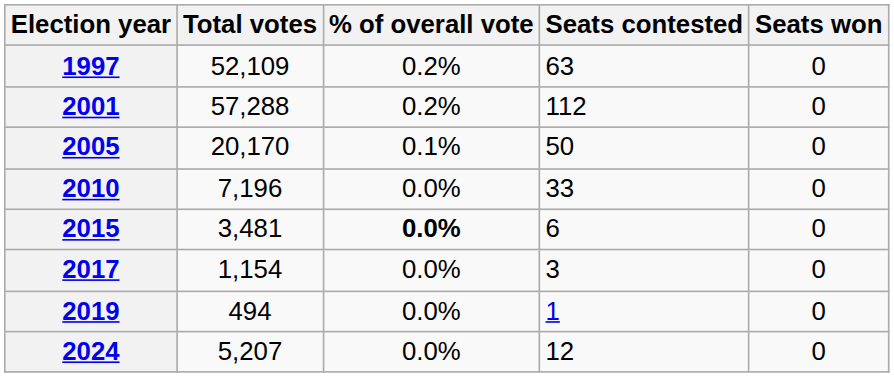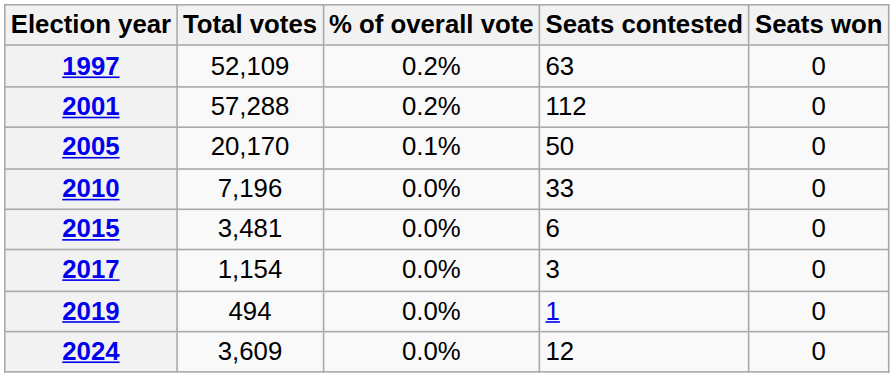2015 | % of overall vote: bold -> normal
2024 | Total votes: 5,207 -> 3,609
